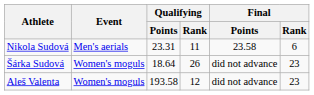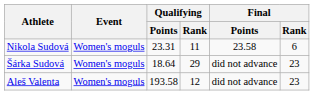Nikola Sudová | Event: Men's aerials -> Women's moguls
Šárka Sudová | Qualifying / Rank: 26 -> 29
